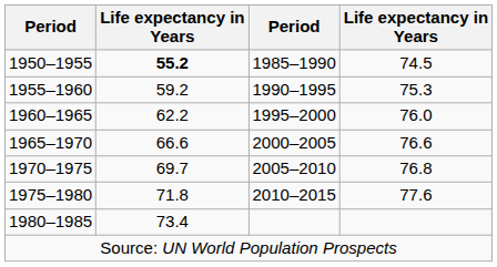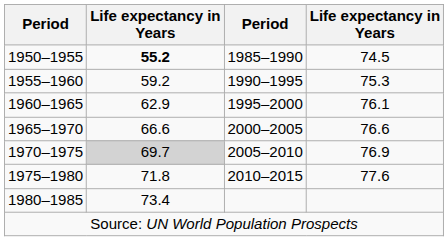1960–1965 | column 2: 62.2 -> 62.9
1960–1965 | column 4: 76.0 -> 76.1
1970–1975 | column 2: no background -> lightgrey background
1970–1975 | column 4: 76.8 -> 76.9
